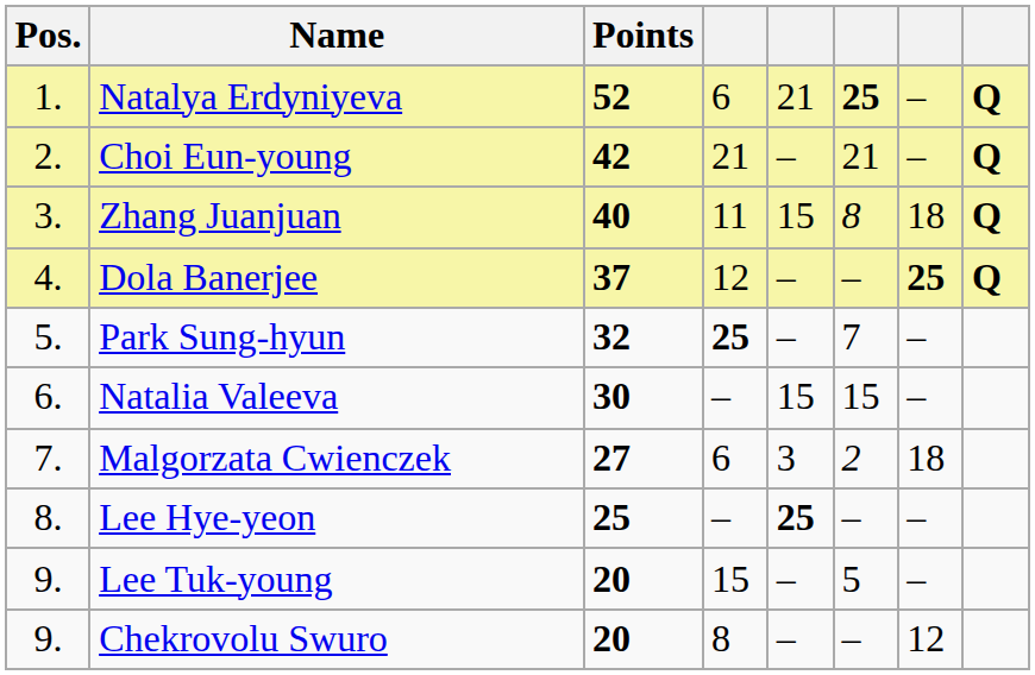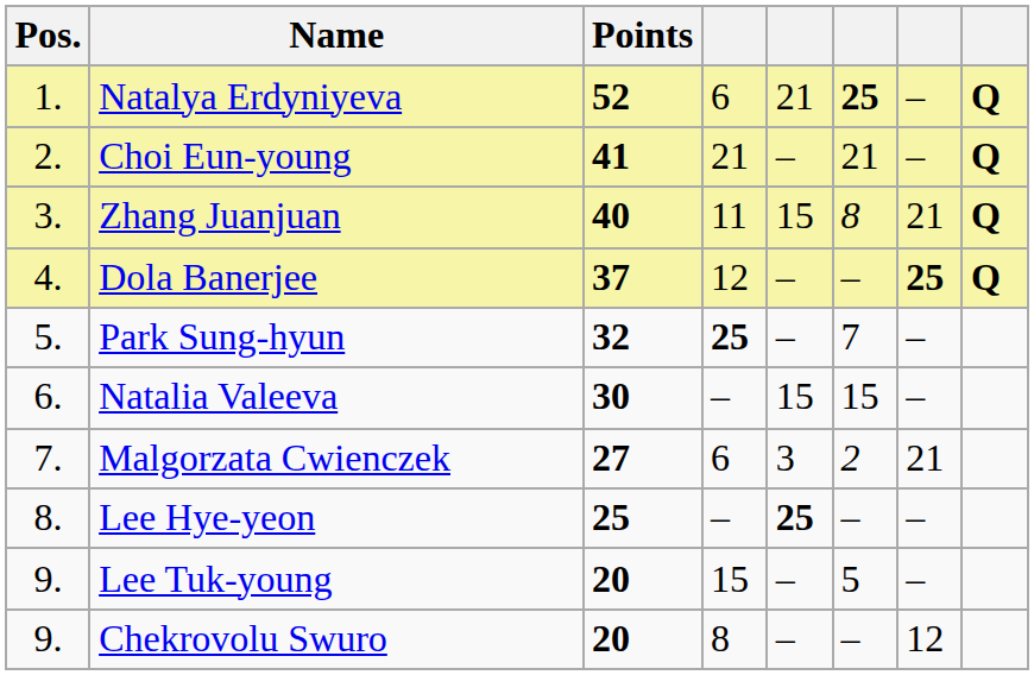Choi Eun-young | Points: 42 -> 41
Zhang Juanjuan | column 7: 18 -> 21
Malgorzata Cwienczek | column 7: 18 -> 21
